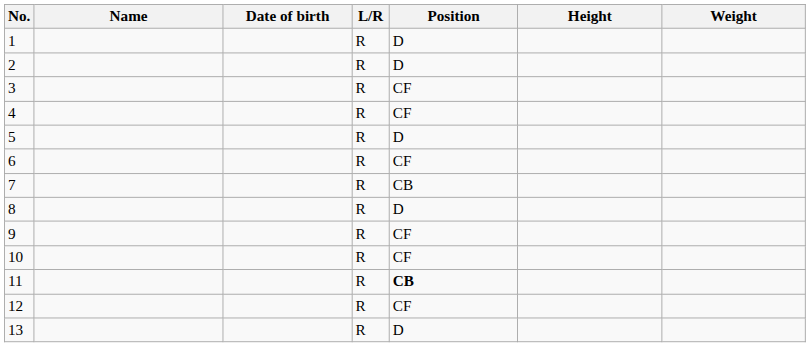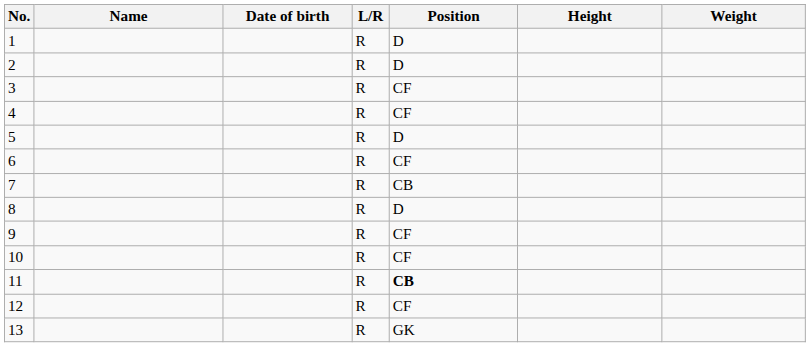13 | Position: D -> GK
